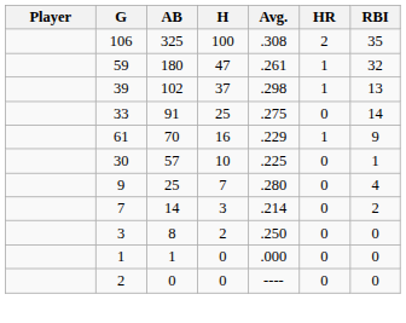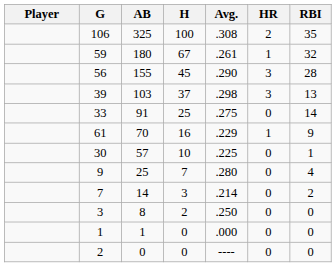59 | H: 47 -> 67
+ row: 56 | 155 | 45 | .290 | 3 | 28
39 | AB: 102 -> 103
39 | HR: 1 -> 3
